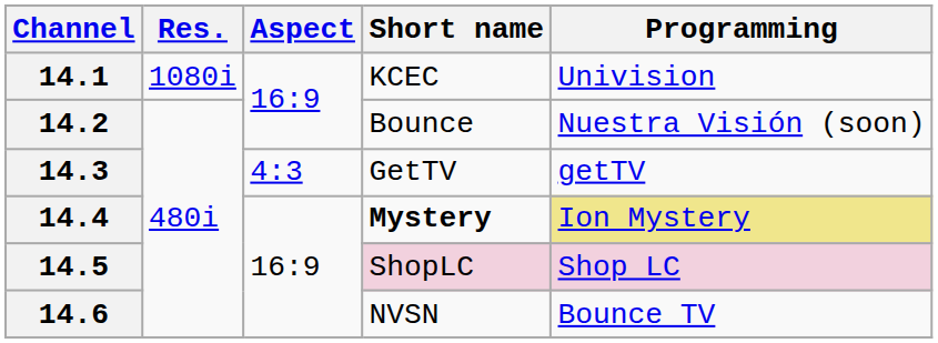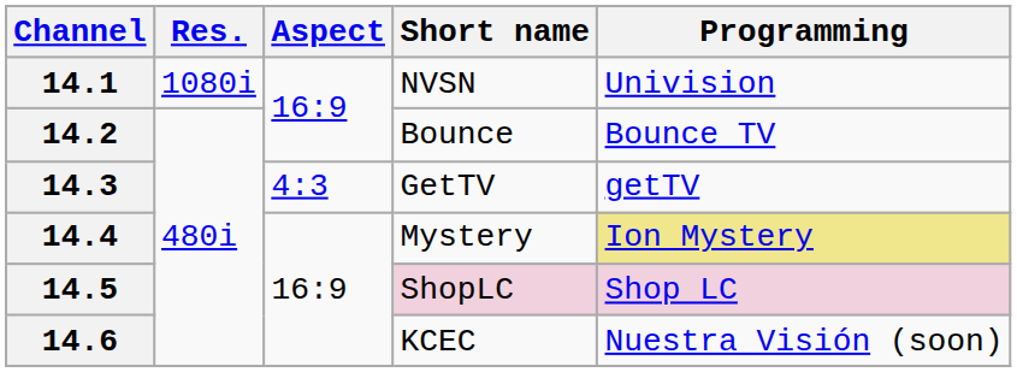14.1 | Short name: KCEC -> NVSN
14.2 | Programming: Nuestra Visión (soon) -> Bounce TV
14.4 | Short name: bold -> normal
14.6 | Short name: NVSN -> KCEC
14.6 | Programming: Bounce TV -> Nuestra Visión (soon)
